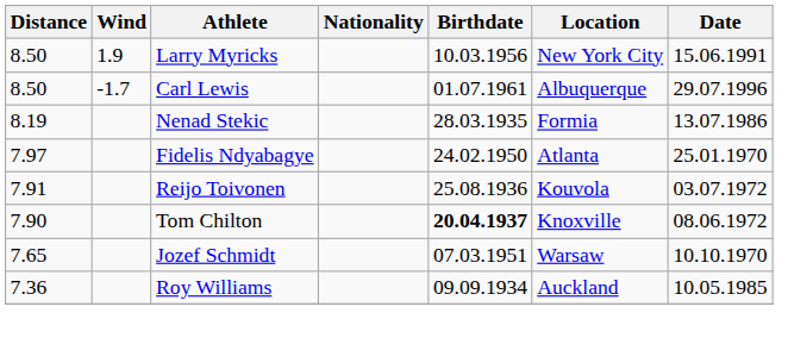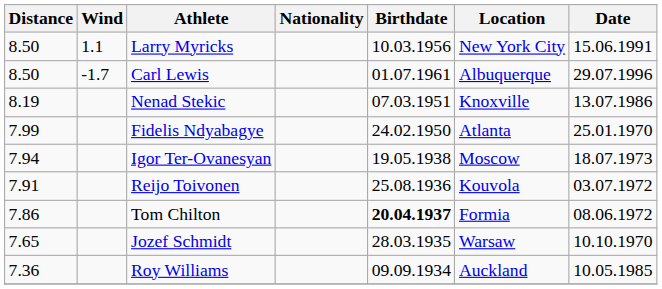Larry Myricks | Wind: 1.9 -> 1.1
Nenad Stekic | Birthdate: 28.03.1935 -> 07.03.1951
Nenad Stekic | Location: Formia -> Knoxville
Fidelis Ndyabagye | Distance: 7.97 -> 7.99
+ row: 7.94 | Igor Ter-Ovanesyan | 19.05.1938 | Moscow | 18.07.1973
Tom Chilton | Distance: 7.90 -> 7.86
Tom Chilton | Location: Knoxville -> Formia
Jozef Schmidt | Birthdate: 07.03.1951 -> 28.03.1935
